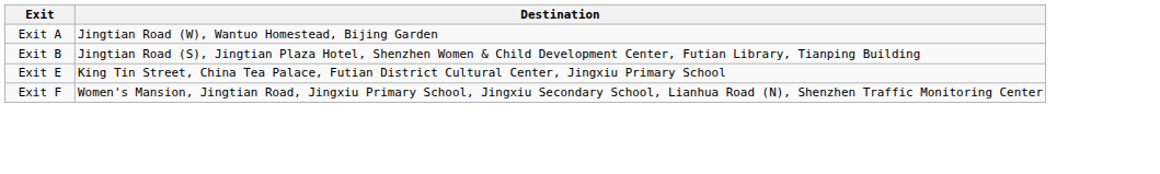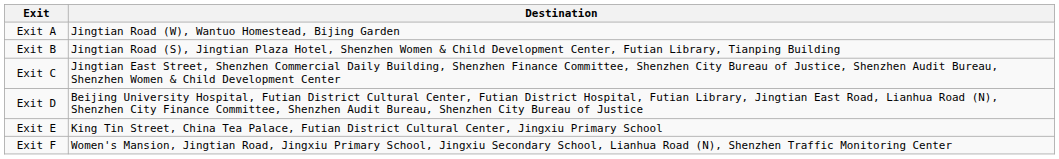+ row: Exit C | Jingtian East Street, Shenzhen Commercial Daily Building, Shenzhen Finance Committee, Shenzhen City Bureau of Justice, Shenzhen Audit Bureau, Shenzhen Women & Child Development Center
+ row: Exit D | Beijing University Hospital, Futian District Cultural Center, Futian District Hospital, Futian Library, Jingtian East Road, Lianhua Road (N), Shenzhen City Finance Committee, Shenzhen Audit Bureau, Shenzhen City Bureau of Justice
